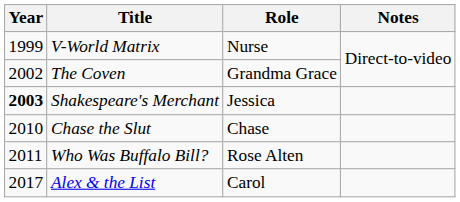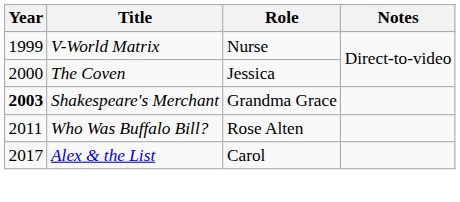The Coven | Year: 2002 -> 2000
The Coven | Role: Grandma Grace -> Jessica
Shakespeare's Merchant | Role: Jessica -> Grandma Grace
- row: 2010 | Chase the Slut | Chase
